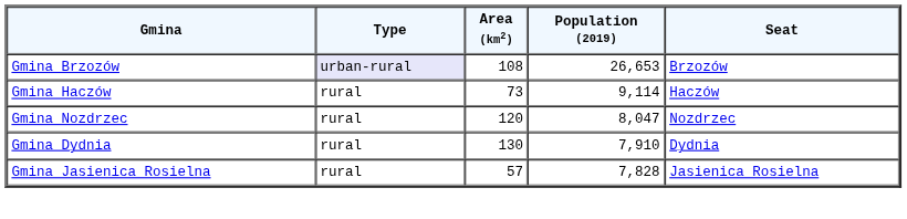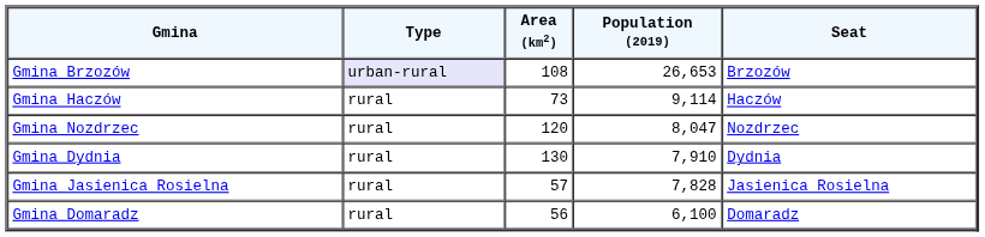+ row: Gmina Domaradz | rural | 56 | 6,100 | Domaradz
